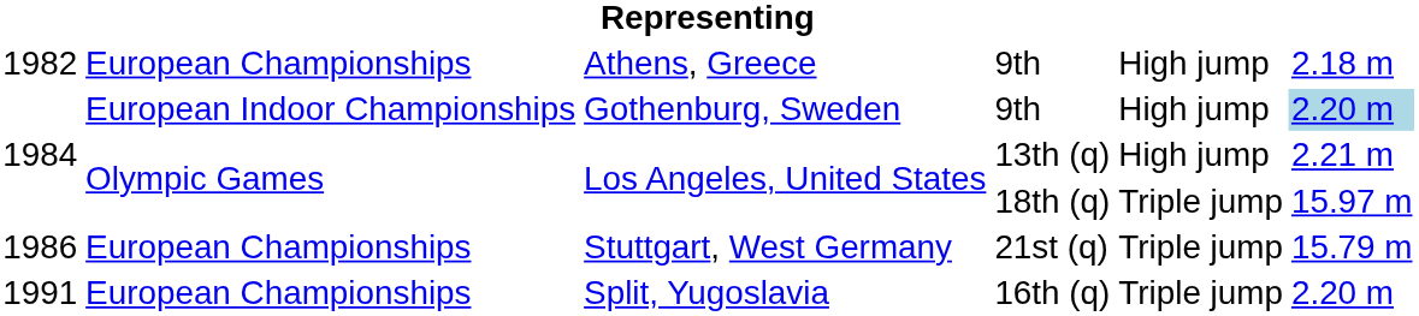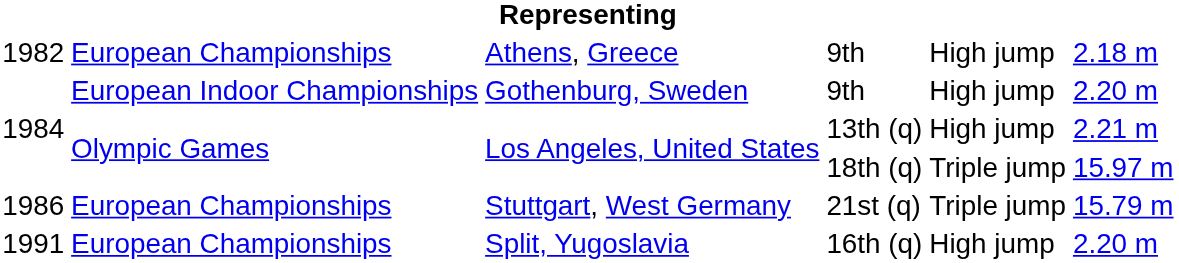Gothenburg, Sweden | column 6: lightblue background -> no background
Split, Yugoslavia | column 5: Triple jump -> High jump
